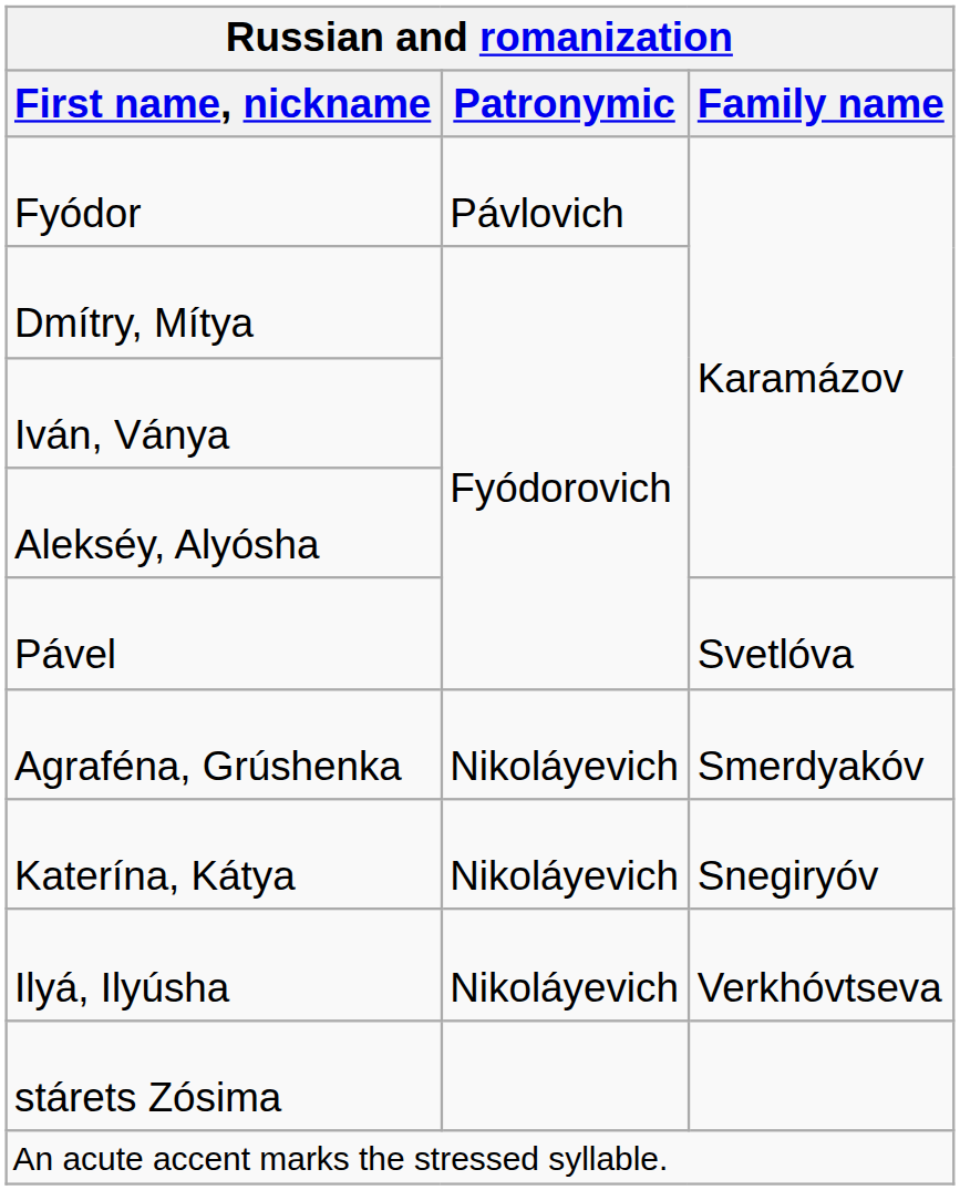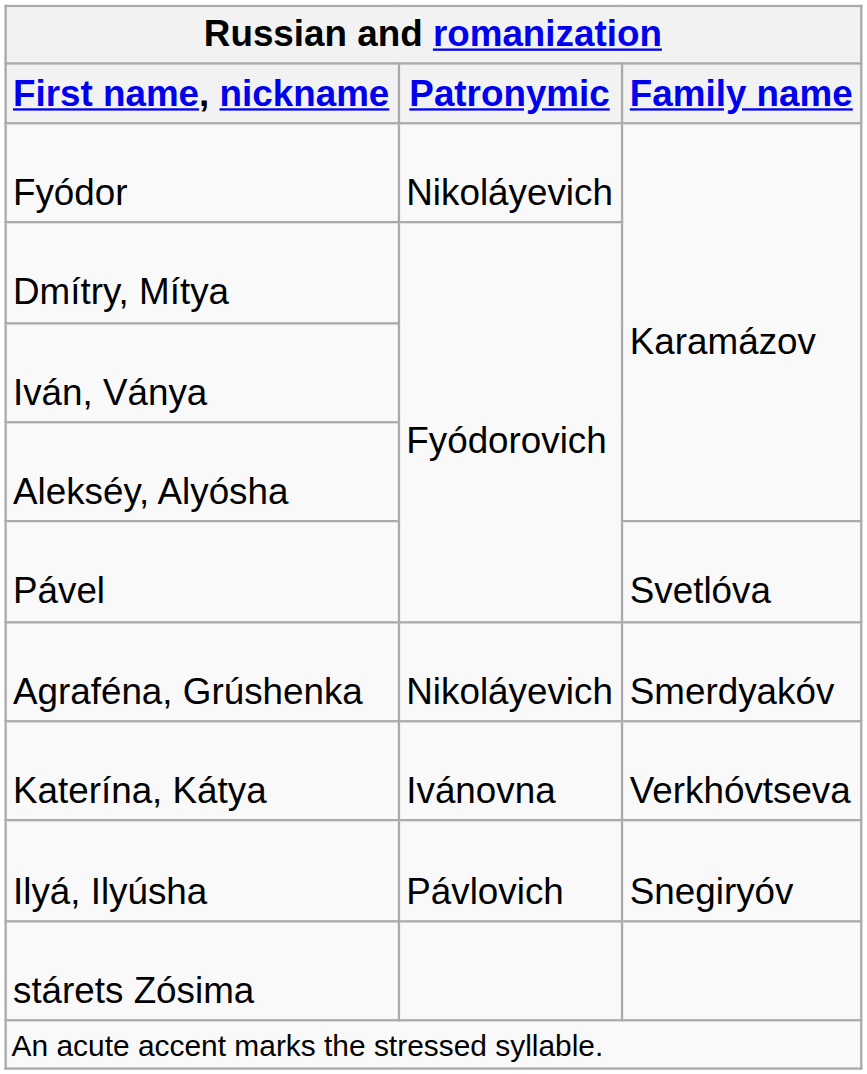Fyódor | Patronymic: Pávlovich -> Nikoláyevich
Katerína, Kátya | Patronymic: Nikoláyevich -> Ivánovna
Katerína, Kátya | Family name: Snegiryóv -> Verkhóvtseva
Ilyá, Ilyúsha | Patronymic: Nikoláyevich -> Pávlovich
Ilyá, Ilyúsha | Family name: Verkhóvtseva -> Snegiryóv
